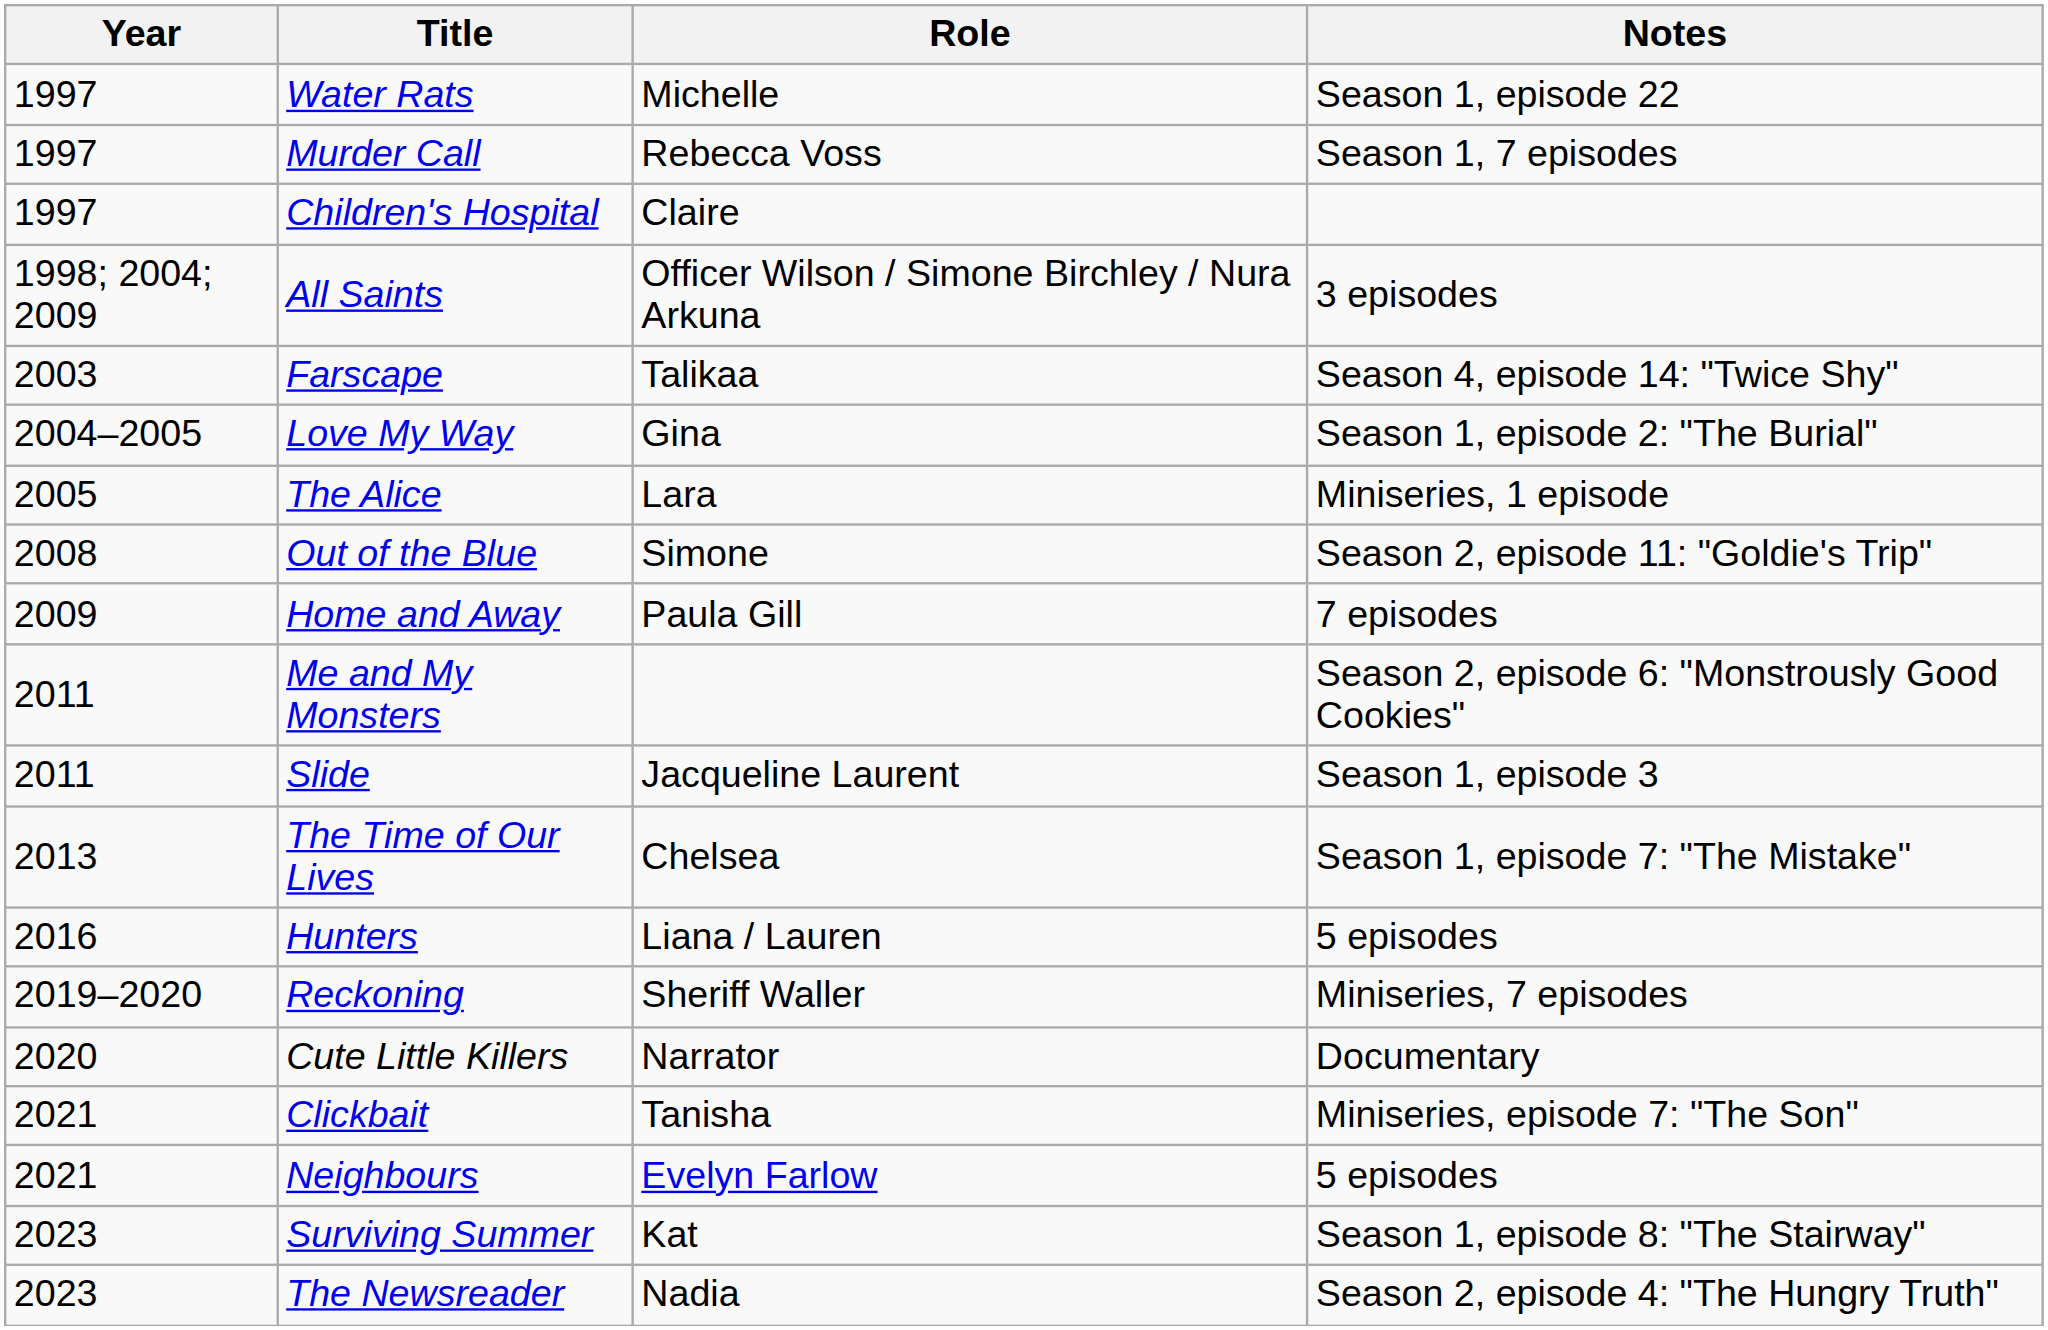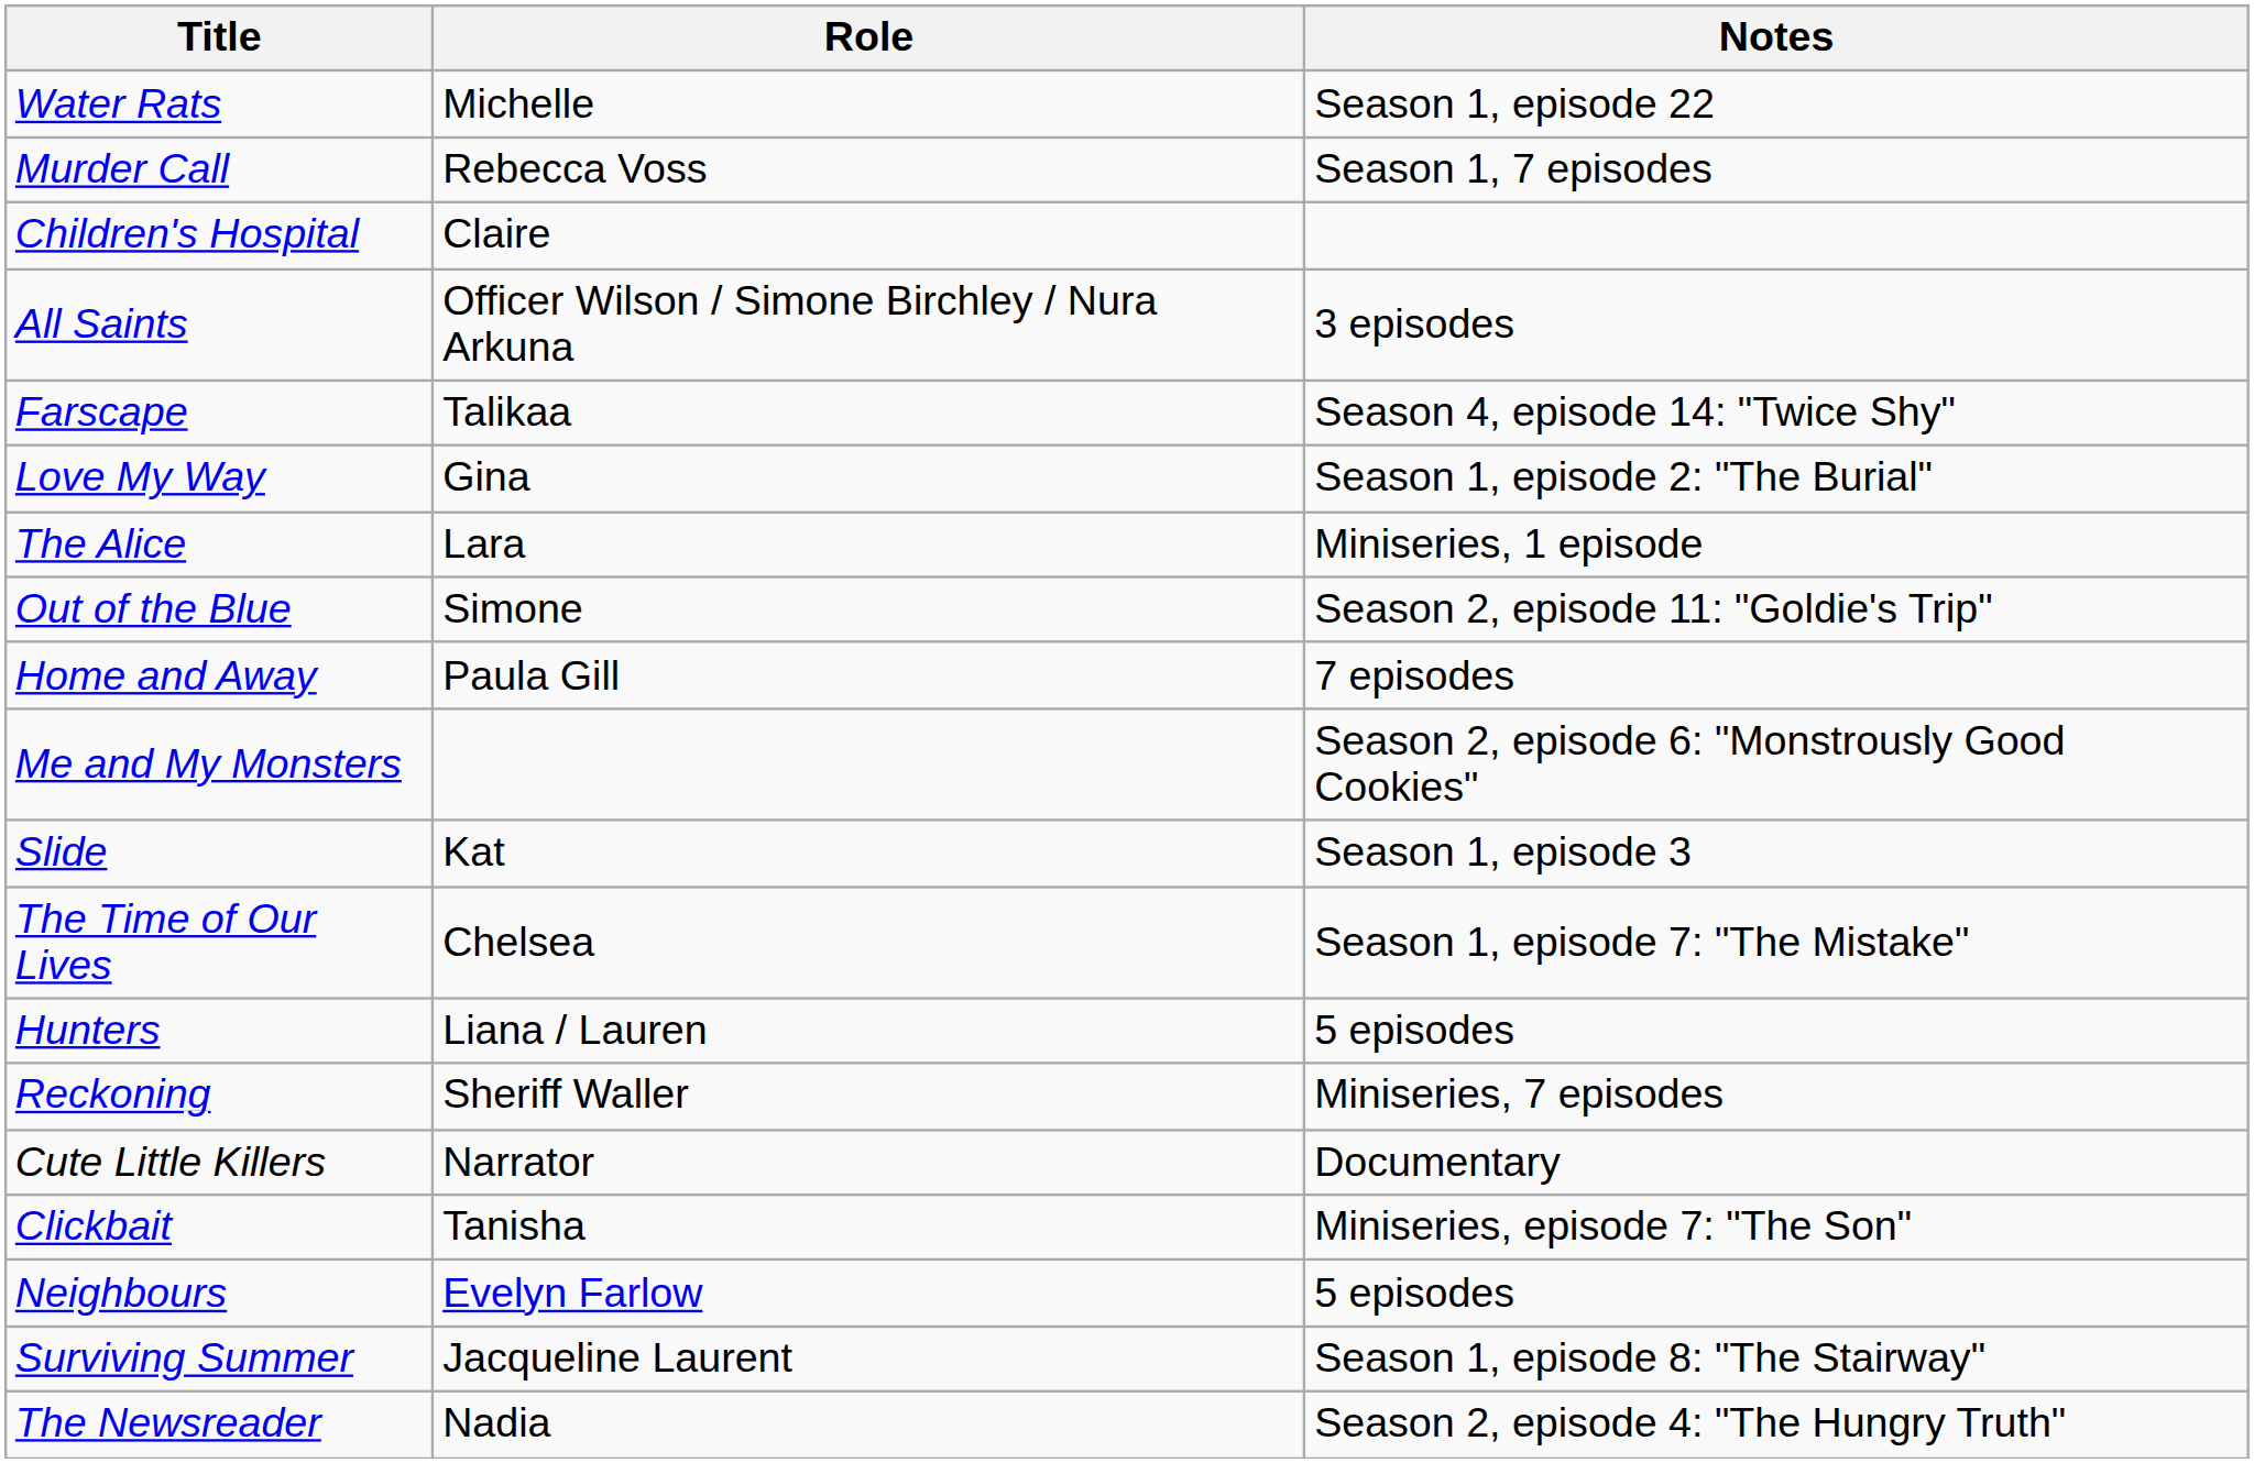- column: Year | 1997 | 1997 | 1997 | 1998; 2004; 2009 | 2003 | 2004–2005 | 2005 | 2008 | 2009 | 2011 | 2011 | 2013 | 2016 | 2019–2020 | 2020 | 2021 | 2021 | 2023 | 2023
Slide | Role: Jacqueline Laurent -> Kat
Surviving Summer | Role: Kat -> Jacqueline Laurent
